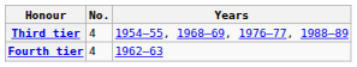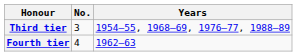Third tier | No.: 4 -> 3
